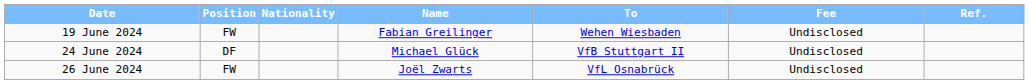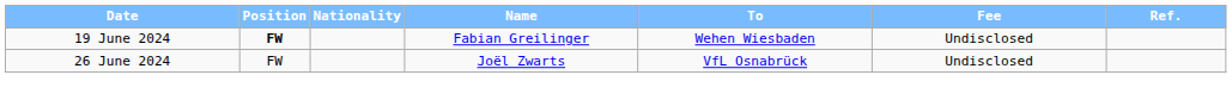19 June 2024 | Position: normal -> bold
- row: 24 June 2024 | DF | Michael Glück | VfB Stuttgart II | Undisclosed
